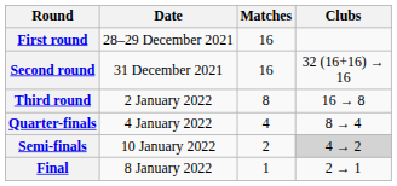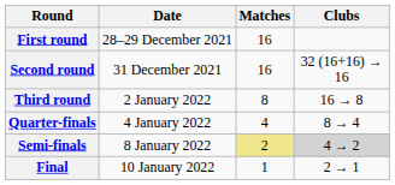Semi-finals | Date: 10 January 2022 -> 8 January 2022
Semi-finals | Matches: no background -> khaki background
Final | Date: 8 January 2022 -> 10 January 2022
